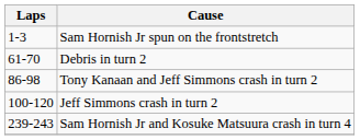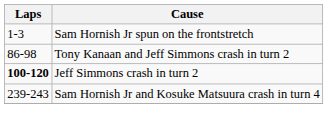- row: 61-70 | Debris in turn 2
Jeff Simmons crash in turn 2 | Laps: normal -> bold
